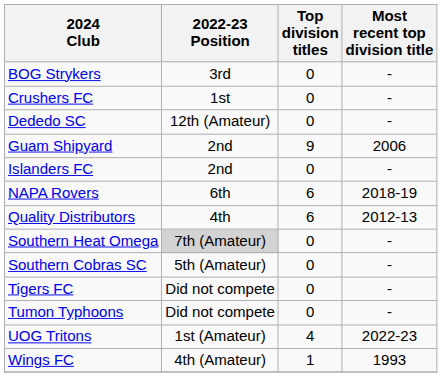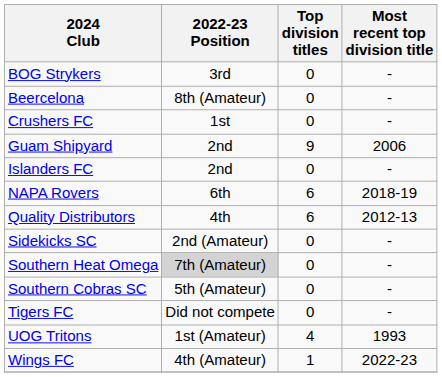+ row: Beercelona | 8th (Amateur) | 0 | -
- row: Dededo SC | 12th (Amateur) | 0 | -
+ row: Sidekicks SC | 2nd (Amateur) | 0 | -
- row: Tumon Typhoons | Did not compete | 0 | -
UOG Tritons | Most recent top division title: 2022-23 -> 1993
Wings FC | Most recent top division title: 1993 -> 2022-23
